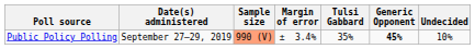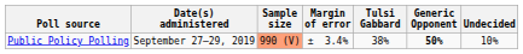Public Policy Polling | Tulsi Gabbard: 35% -> 38%
Public Policy Polling | Generic Opponent: 45% -> 50%
